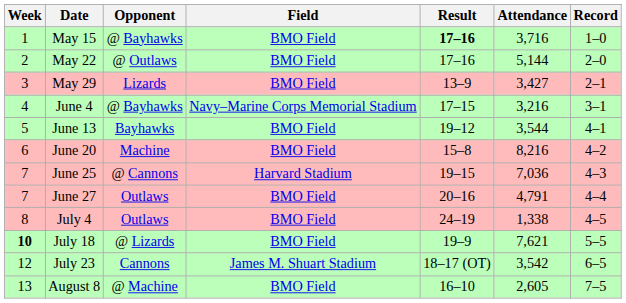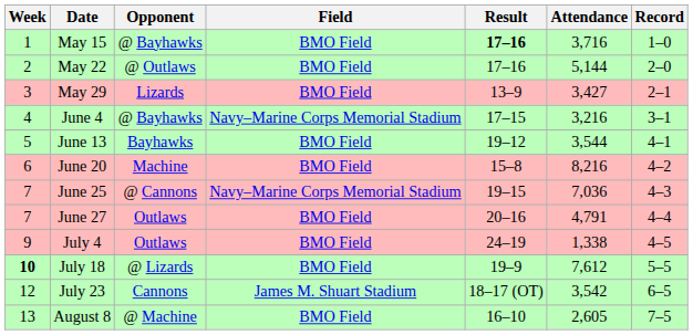June 25 | Field: Harvard Stadium -> Navy–Marine Corps Memorial Stadium
July 4 | Week: 8 -> 9
July 18 | Attendance: 7,621 -> 7,612
